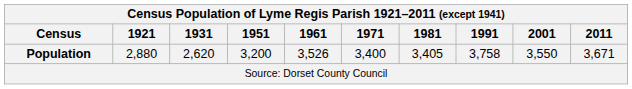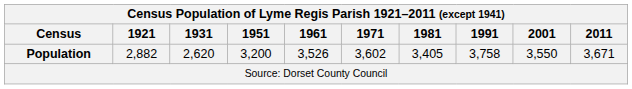Population | 1921: 2,880 -> 2,882
Population | 1971: 3,400 -> 3,602
